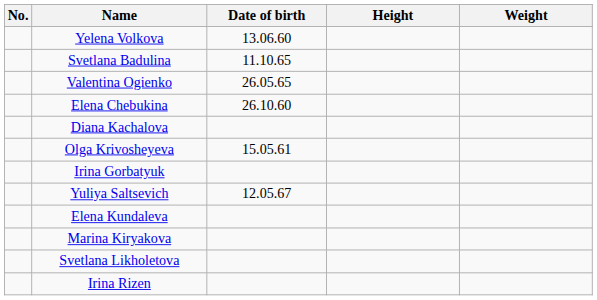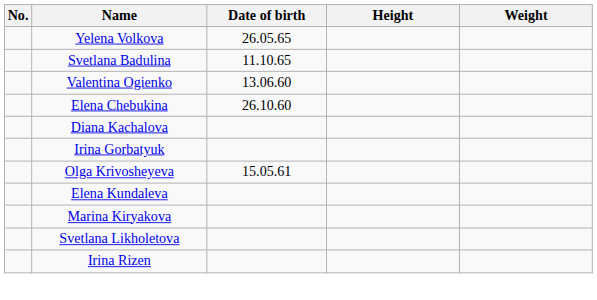Yelena Volkova | Date of birth: 13.06.60 -> 26.05.65
Valentina Ogienko | Date of birth: 26.05.65 -> 13.06.60
rows swapped: Olga Krivosheyeva <-> Irina Gorbatyuk
- row: Yuliya Saltsevich | 12.05.67
